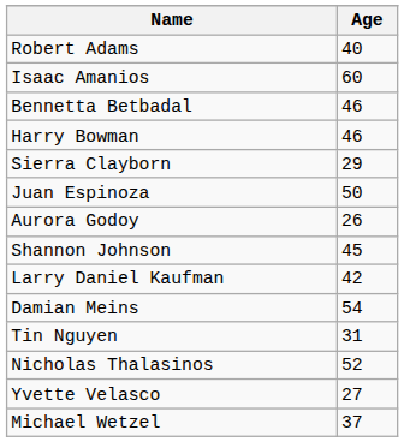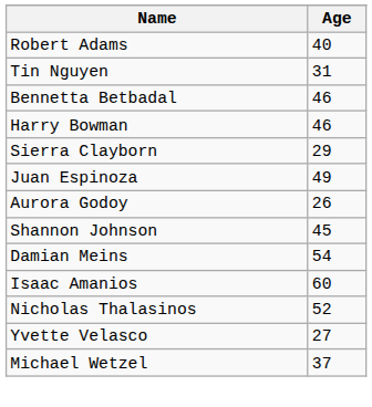rows swapped: Isaac Amanios <-> Tin Nguyen
Juan Espinoza | Age: 50 -> 49
- row: Larry Daniel Kaufman | 42
